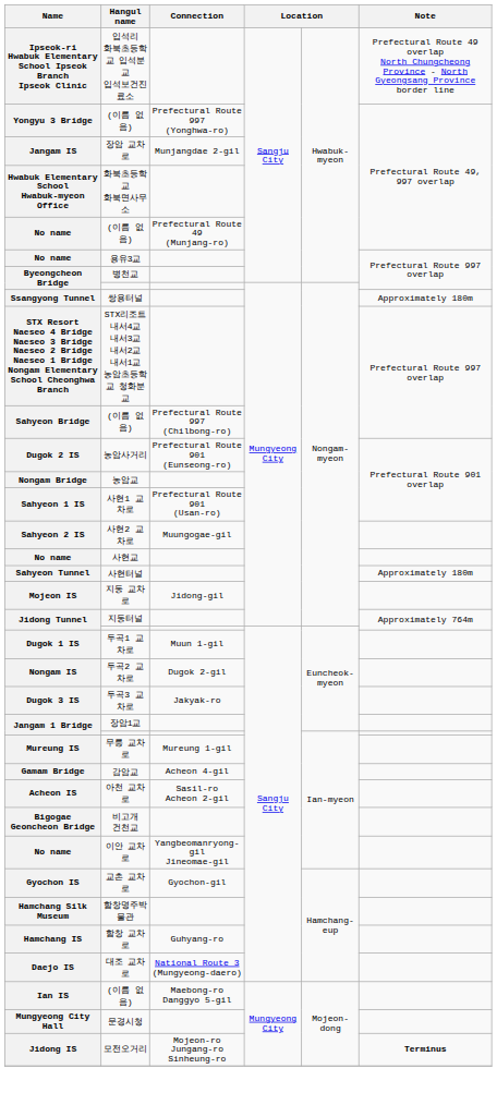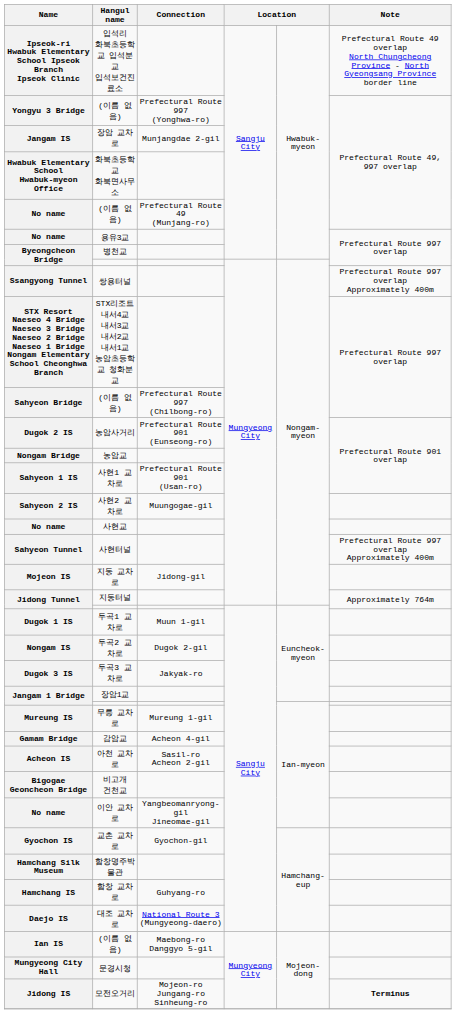쌍용터널 | Note: Approximately 180m -> Prefectural Route 997 overlap Approximately 400m
사현터널 | Note: Approximately 180m -> Prefectural Route 997 overlap Approximately 400m
